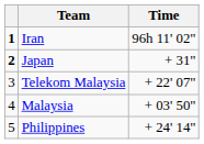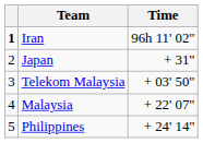Japan | column 1: bold -> normal
Telekom Malaysia | Time: + 22' 07" -> + 03' 50"
Malaysia | Time: + 03' 50" -> + 22' 07"
